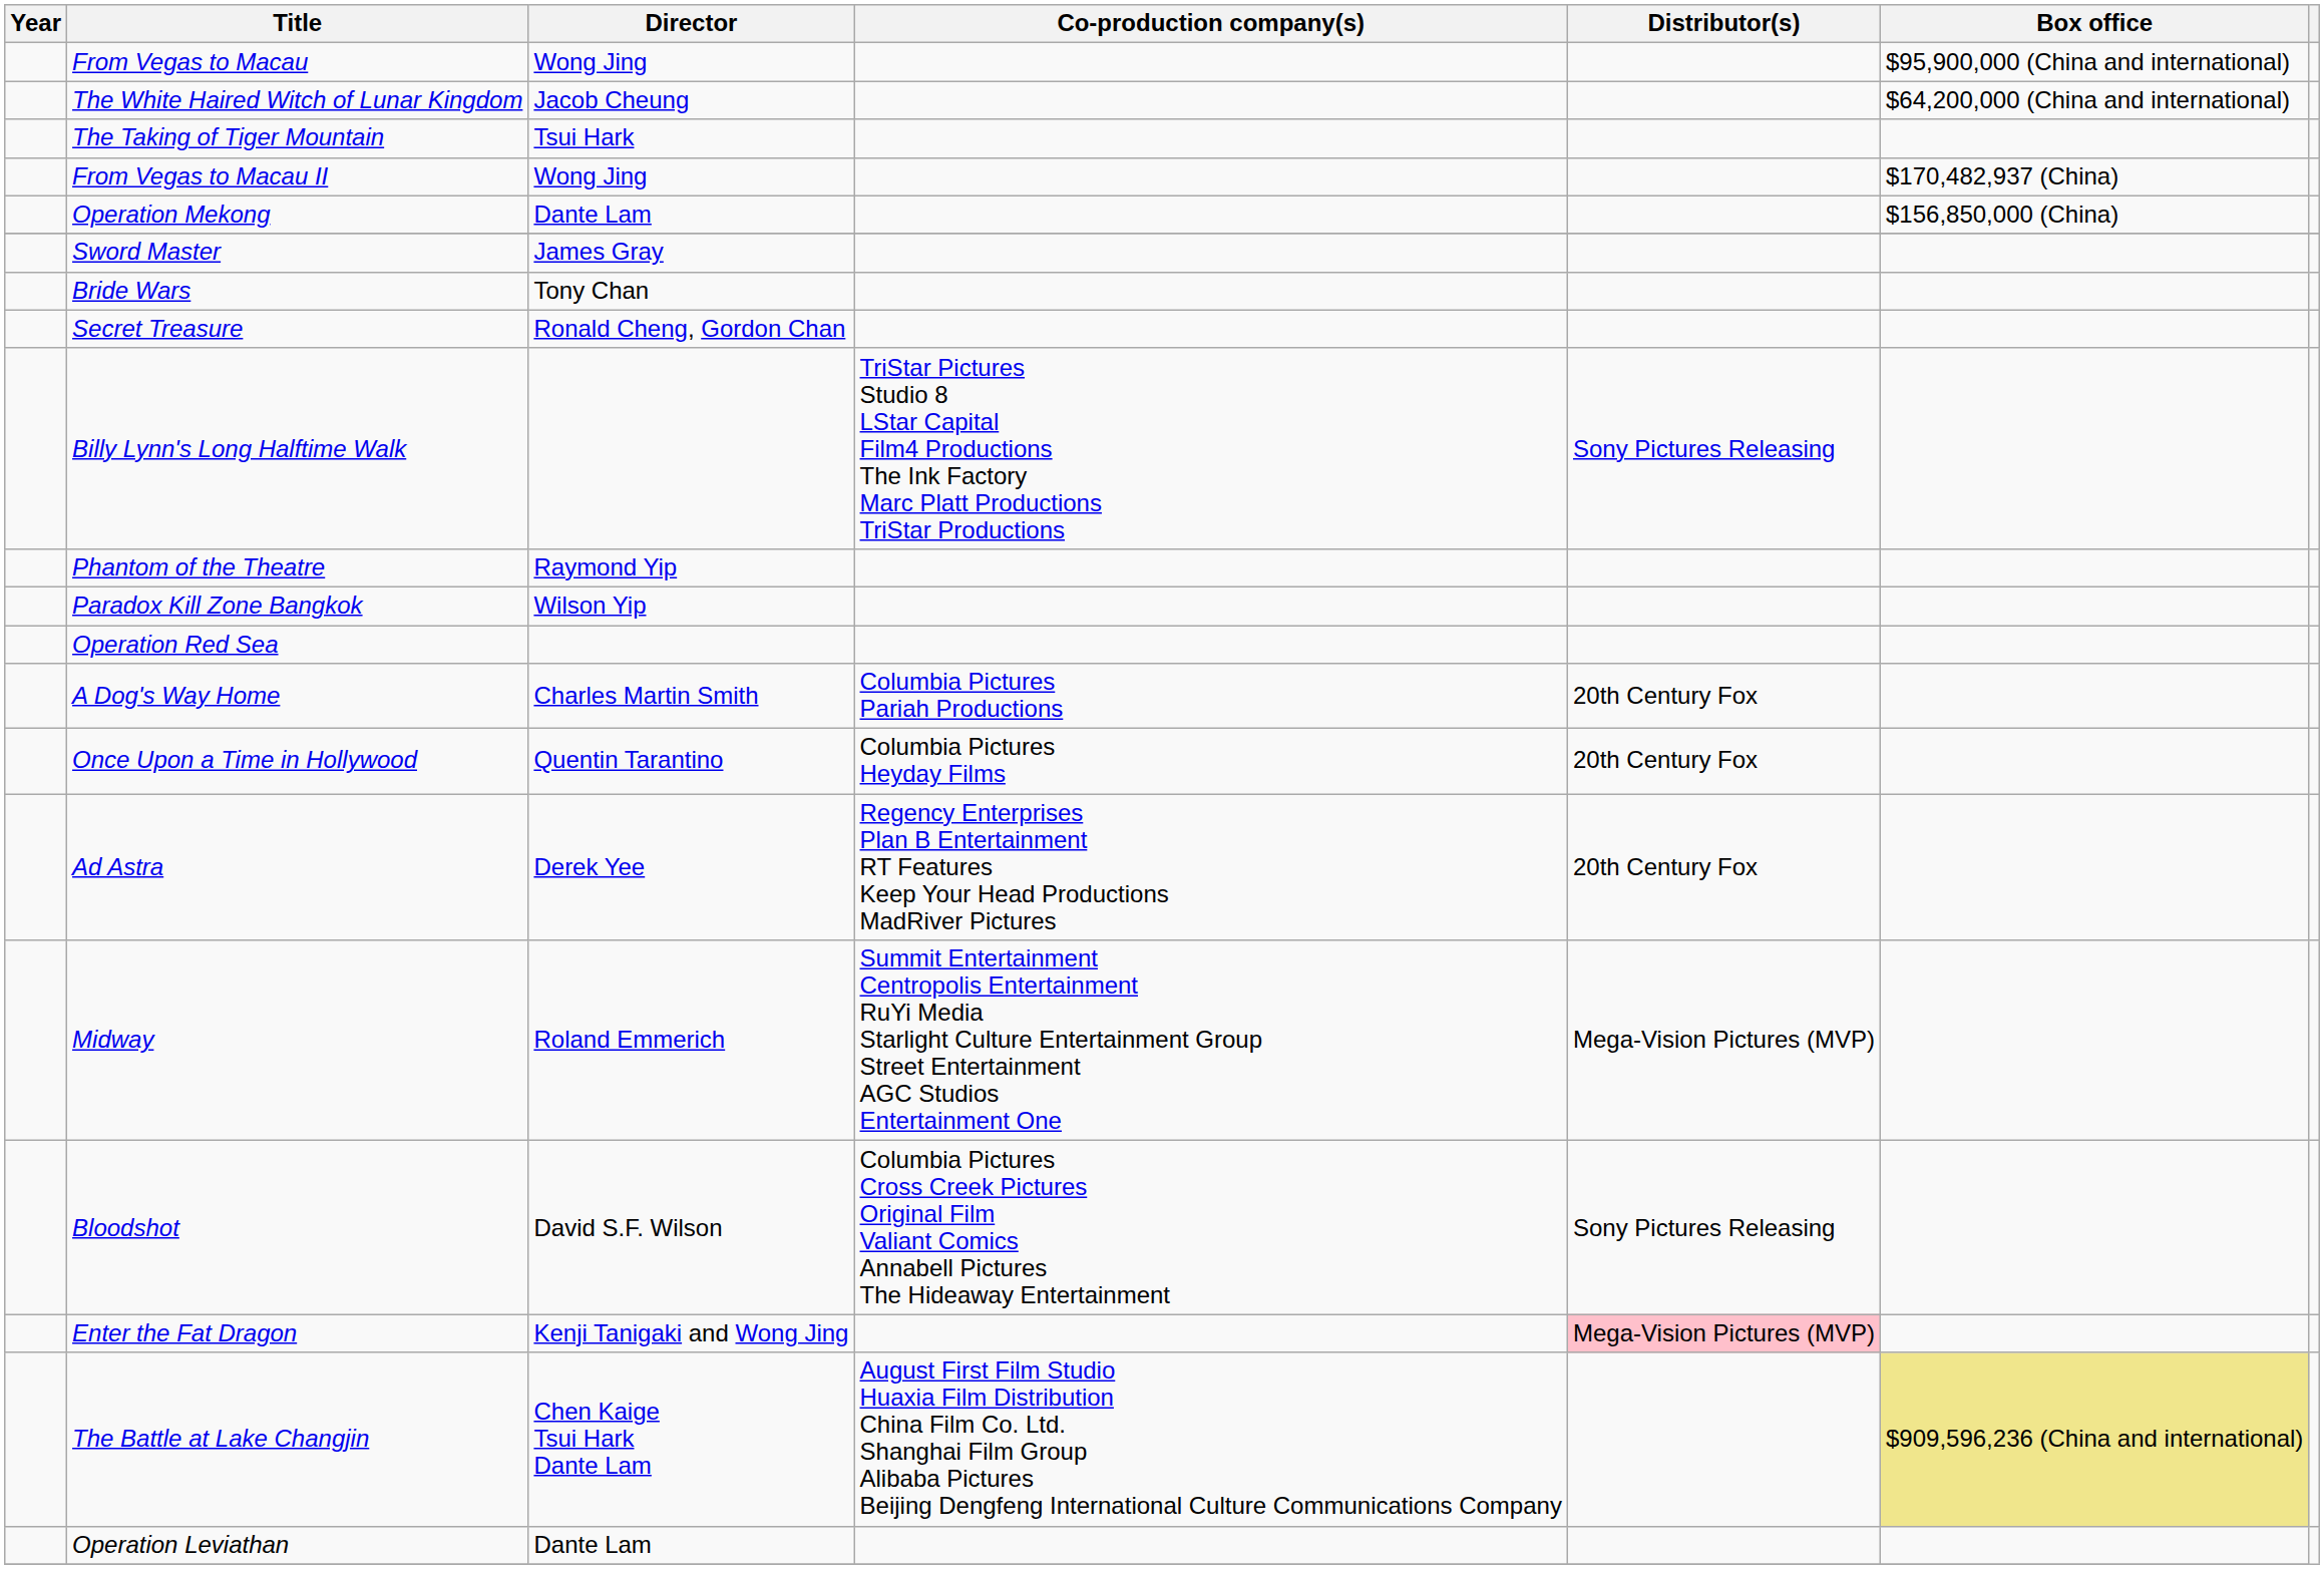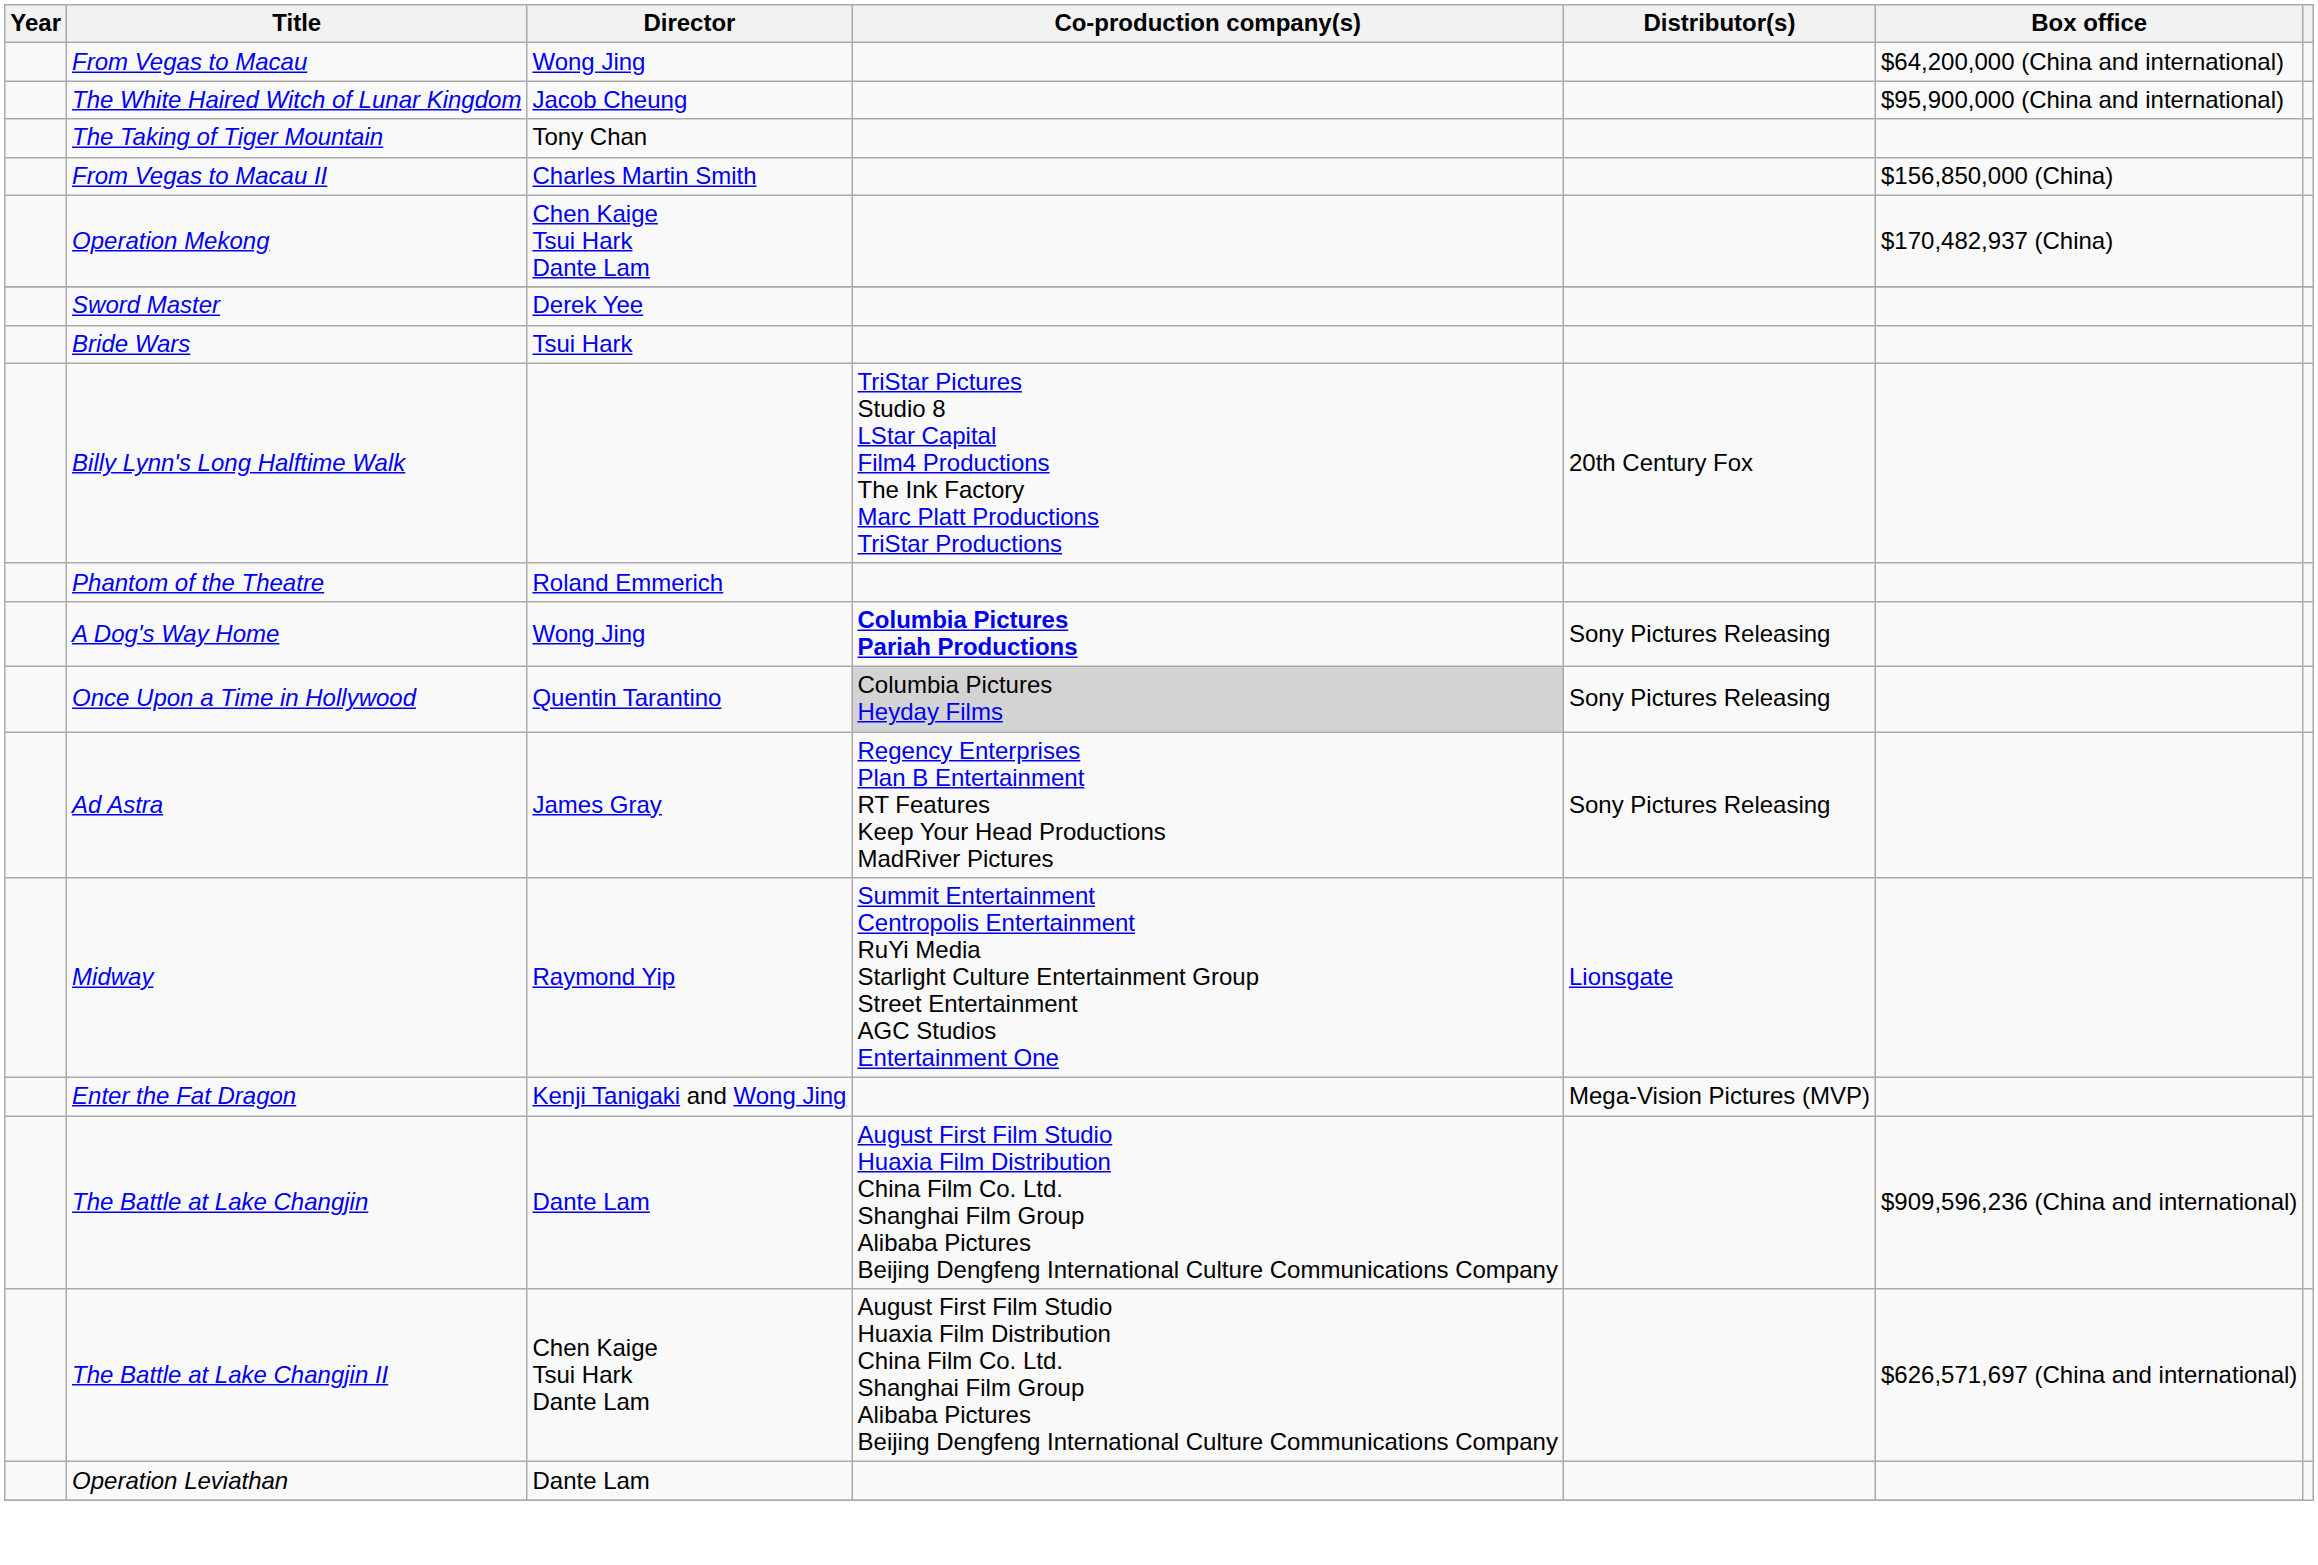From Vegas to Macau | Box office: $95,900,000 (China and international) -> $64,200,000 (China and international)
The White Haired Witch of Lunar Kingdom | Box office: $64,200,000 (China and international) -> $95,900,000 (China and international)
The Taking of Tiger Mountain | Director: Tsui Hark -> Tony Chan
From Vegas to Macau II | Director: Wong Jing -> Charles Martin Smith
From Vegas to Macau II | Box office: $170,482,937 (China) -> $156,850,000 (China)
Operation Mekong | Director: Dante Lam -> Chen Kaige Tsui Hark Dante Lam
Operation Mekong | Box office: $156,850,000 (China) -> $170,482,937 (China)
Sword Master | Director: James Gray -> Derek Yee
Bride Wars | Director: Tony Chan -> Tsui Hark
- row: Secret Treasure | Ronald Cheng, Gordon Chan
Billy Lynn's Long Halftime Walk | Distributor(s): Sony Pictures Releasing -> 20th Century Fox
Phantom of the Theatre | Director: Raymond Yip -> Roland Emmerich
- row: Paradox Kill Zone Bangkok | Wilson Yip
- row: Operation Red Sea
A Dog's Way Home | Director: Charles Martin Smith -> Wong Jing
A Dog's Way Home | Co-production company(s): normal -> bold
A Dog's Way Home | Distributor(s): 20th Century Fox -> Sony Pictures Releasing
Once Upon a Time in Hollywood | Co-production company(s): no background -> lightgrey background
Once Upon a Time in Hollywood | Distributor(s): 20th Century Fox -> Sony Pictures Releasing
Ad Astra | Director: Derek Yee -> James Gray
Ad Astra | Distributor(s): 20th Century Fox -> Sony Pictures Releasing
Midway | Director: Roland Emmerich -> Raymond Yip
Midway | Distributor(s): Mega-Vision Pictures (MVP) -> Lionsgate
- row: Bloodshot | David S.F. Wilson | Columbia Pictures Cross Creek Pictures Original Film Valiant Comics Annabell Pictures The Hideaway Entertainment | Sony Pictures Releasing
Enter the Fat Dragon | Distributor(s): pink background -> no background
The Battle at Lake Changjin | Director: Chen Kaige Tsui Hark Dante Lam -> Dante Lam
The Battle at Lake Changjin | Box office: khaki background -> no background
+ row: The Battle at Lake Changjin II | Chen Kaige Tsui Hark Dante Lam | August First Film Studio Huaxia Film Distribution China Film Co. Ltd. Shanghai Film Group Alibaba Pictures Beijing Dengfeng International Culture Communications Company | $626,571,697 (China and international)
